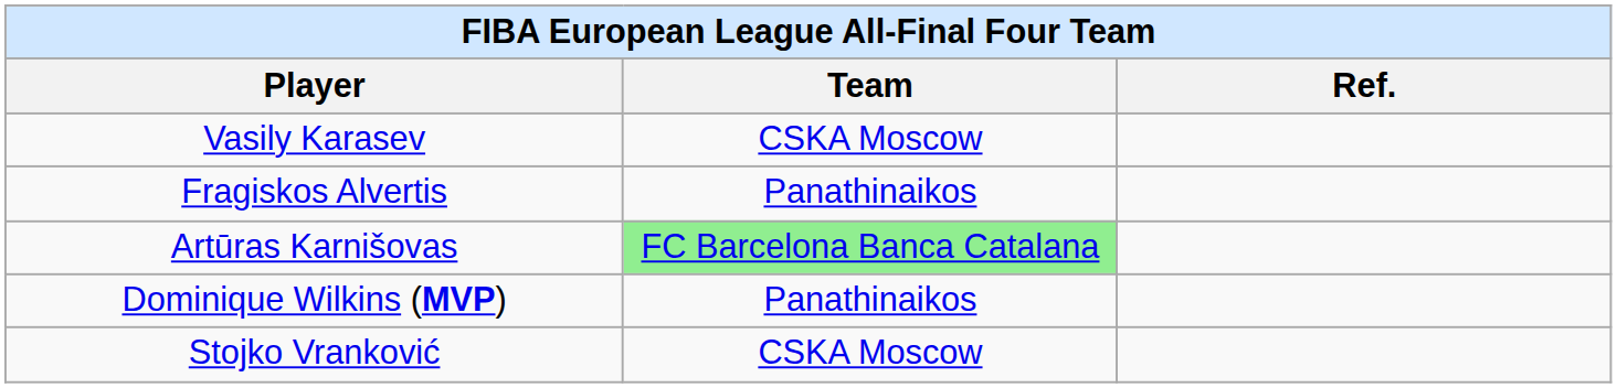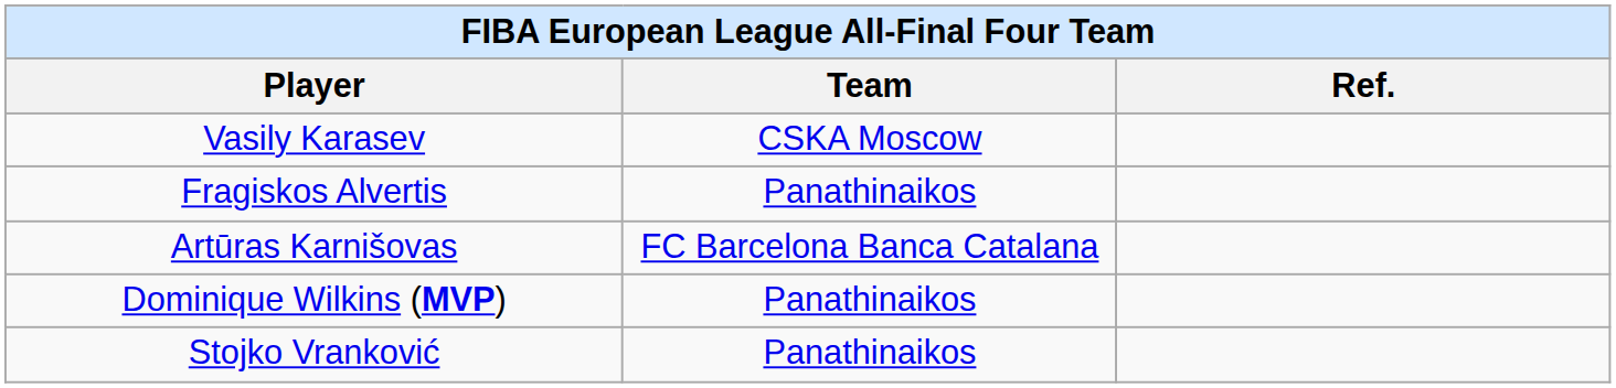Artūras Karnišovas | Team: lightgreen background -> no background
Stojko Vranković | Team: CSKA Moscow -> Panathinaikos
